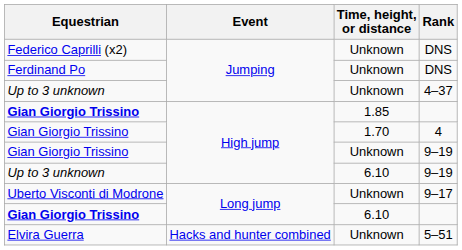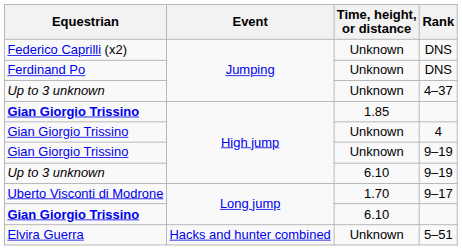4 | Time, height, or distance: 1.70 -> Unknown
9–17 | Time, height, or distance: Unknown -> 1.70
